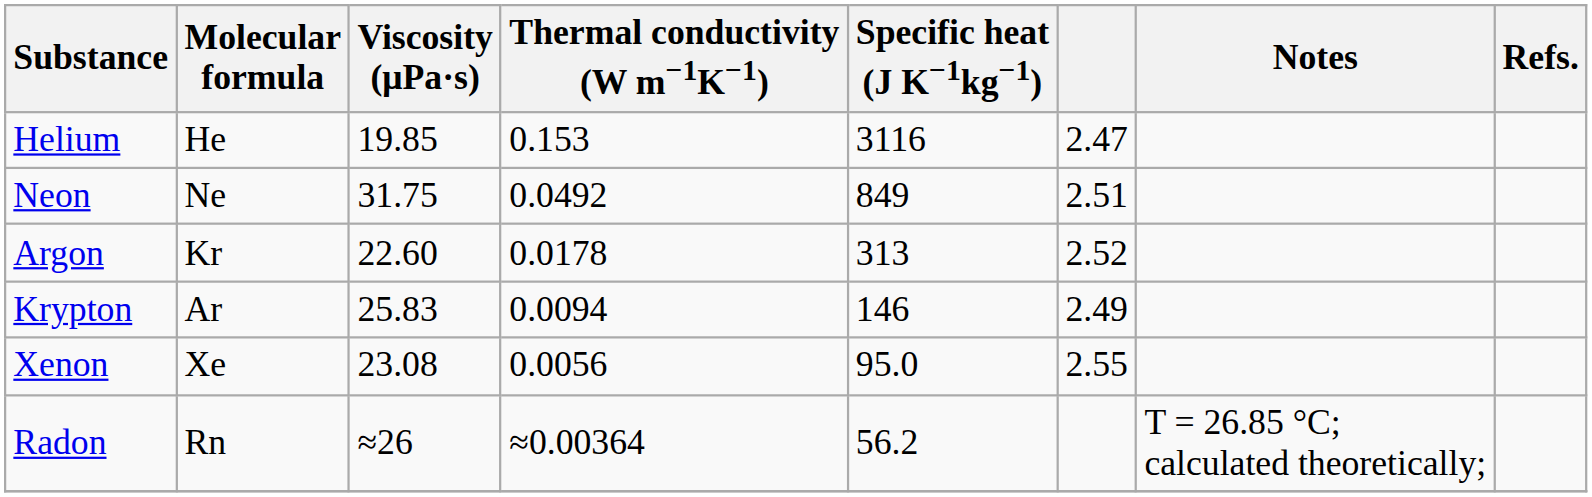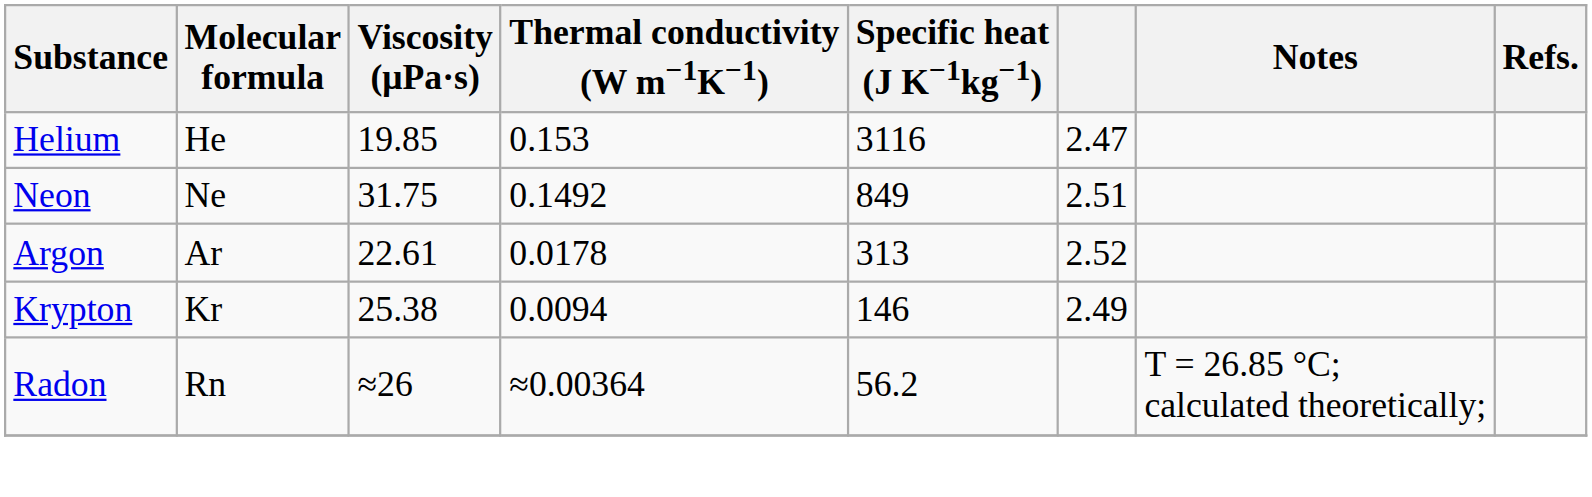Neon | Thermal conductivity (W m−1K−1): 0.0492 -> 0.1492
Argon | Molecular formula: Kr -> Ar
Argon | Viscosity (μPa·s): 22.60 -> 22.61
Krypton | Molecular formula: Ar -> Kr
Krypton | Viscosity (μPa·s): 25.83 -> 25.38
- row: Xenon | Xe | 23.08 | 0.0056 | 95.0 | 2.55
